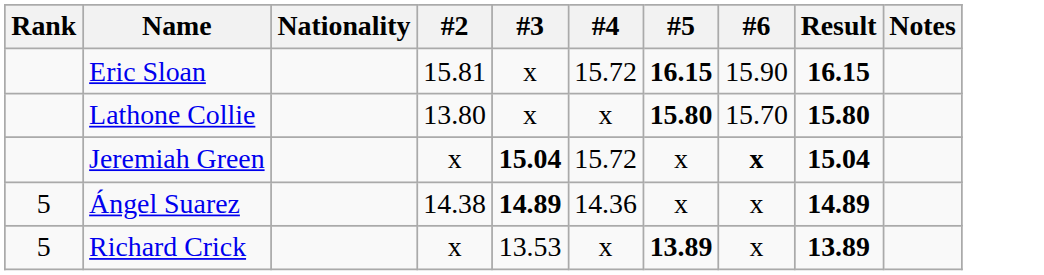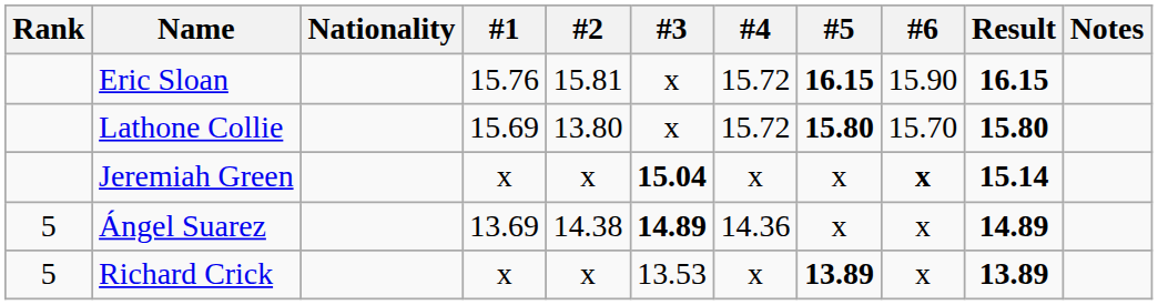+ column: #1 | 15.76 | 15.69 | x | 13.69 | x
Lathone Collie | #4: x -> 15.72
Jeremiah Green | #4: 15.72 -> x
Jeremiah Green | Result: 15.04 -> 15.14
